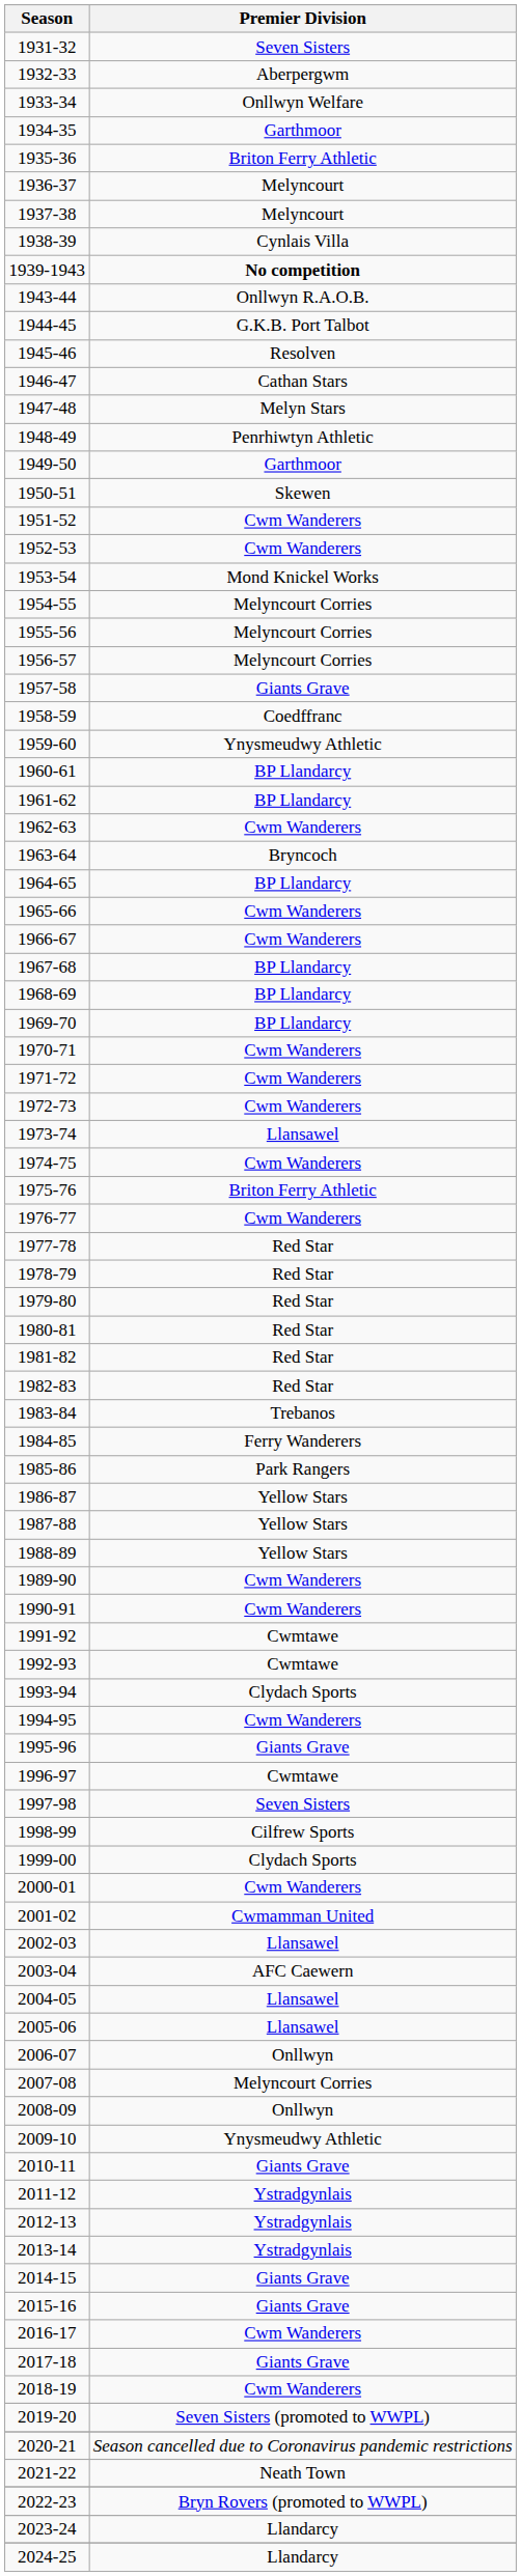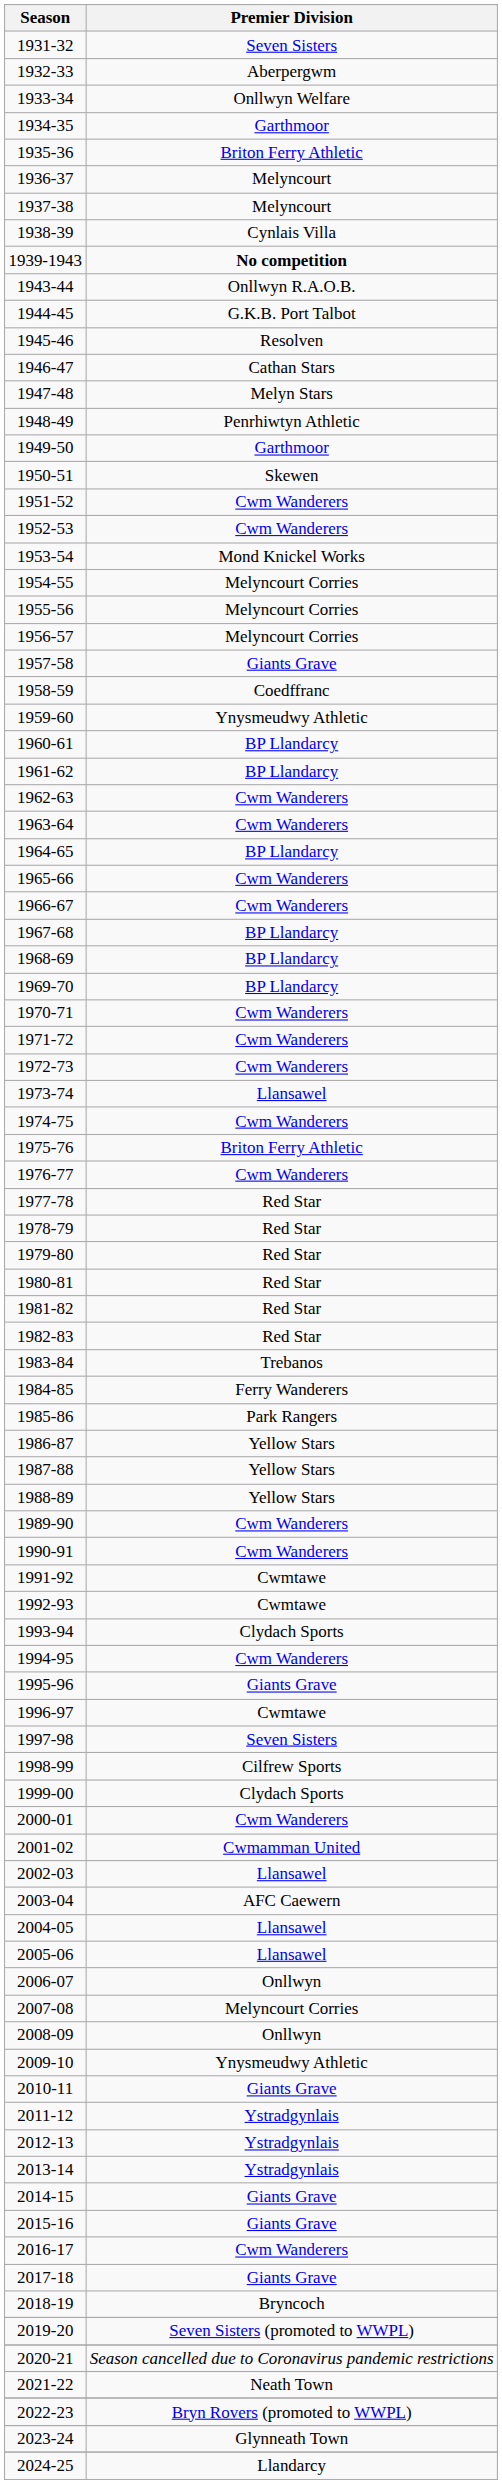1963-64 | Premier Division: Bryncoch -> Cwm Wanderers
2018-19 | Premier Division: Cwm Wanderers -> Bryncoch
2023-24 | Premier Division: Llandarcy -> Glynneath Town
